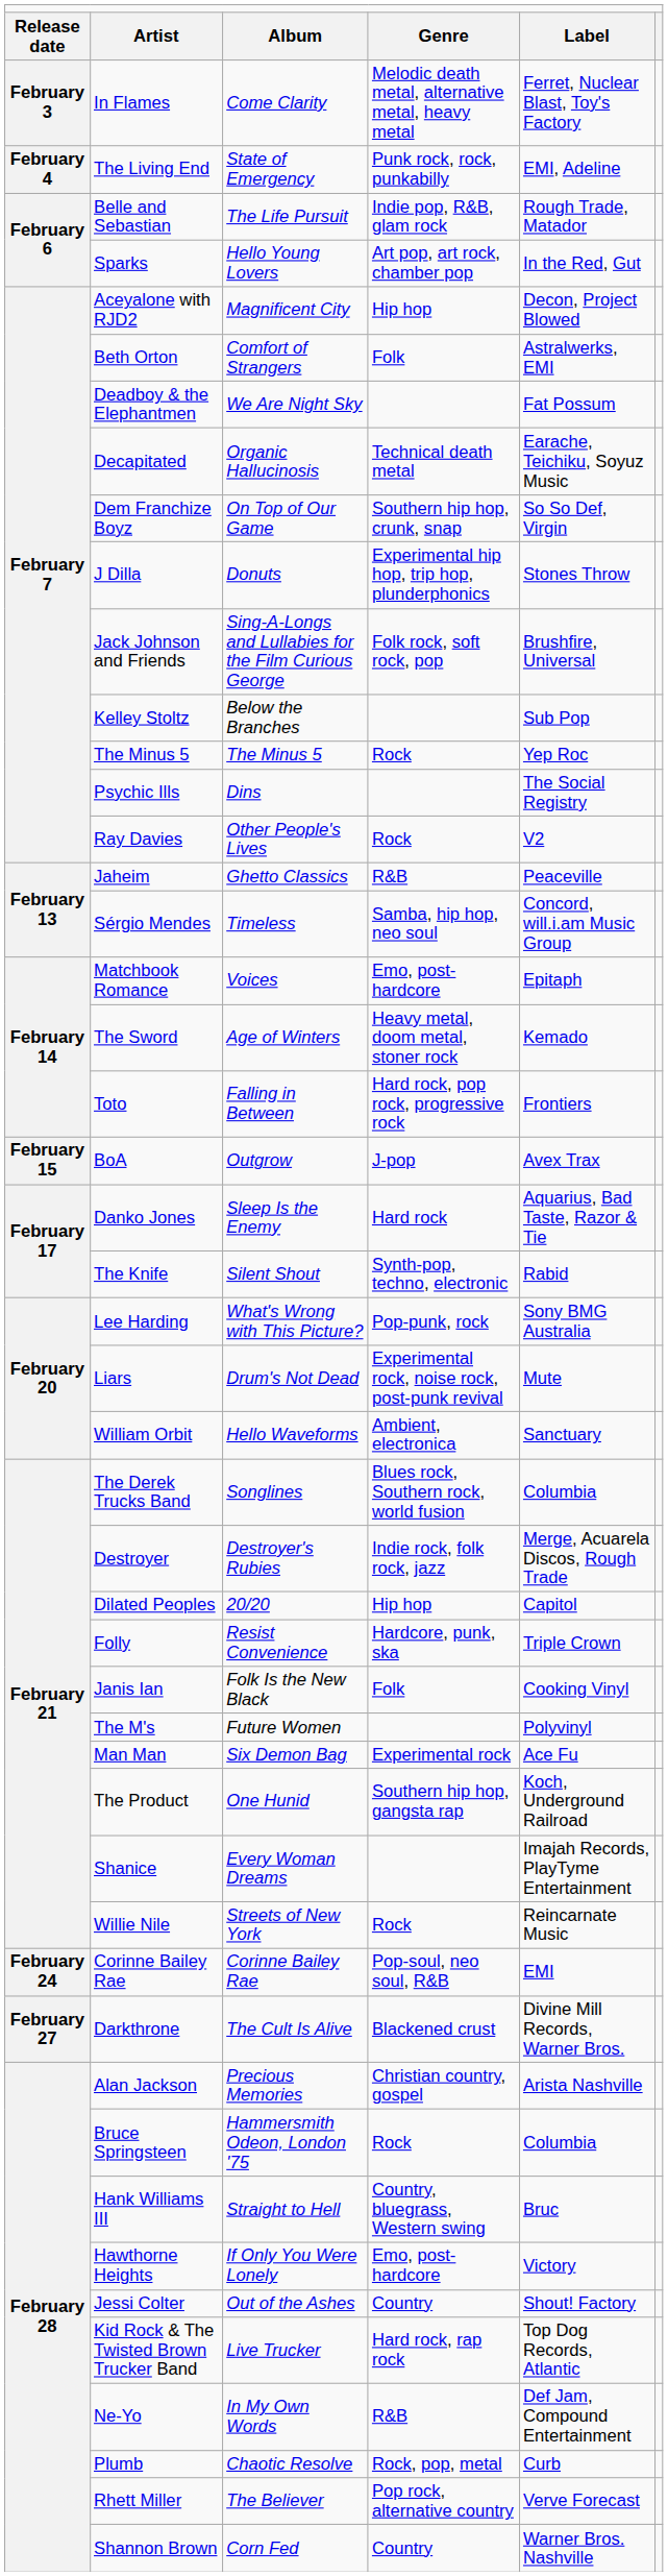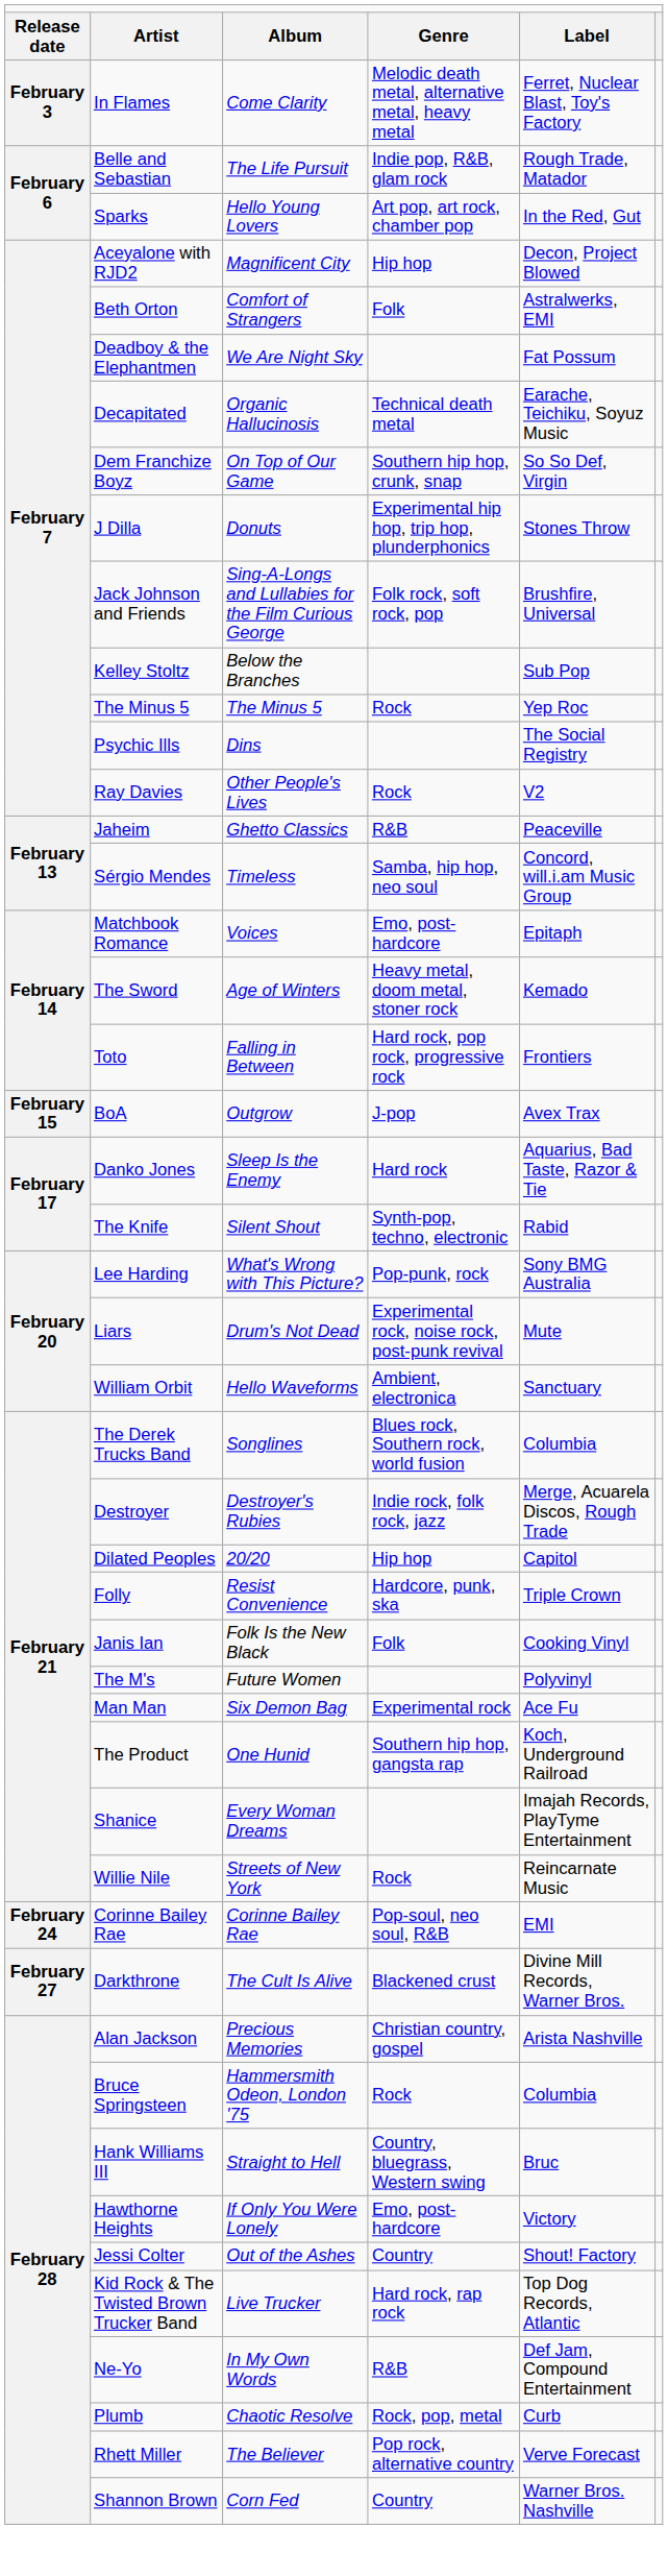- row: February 4 | The Living End | State of Emergency | Punk rock, rock, punkabilly | EMI, Adeline
